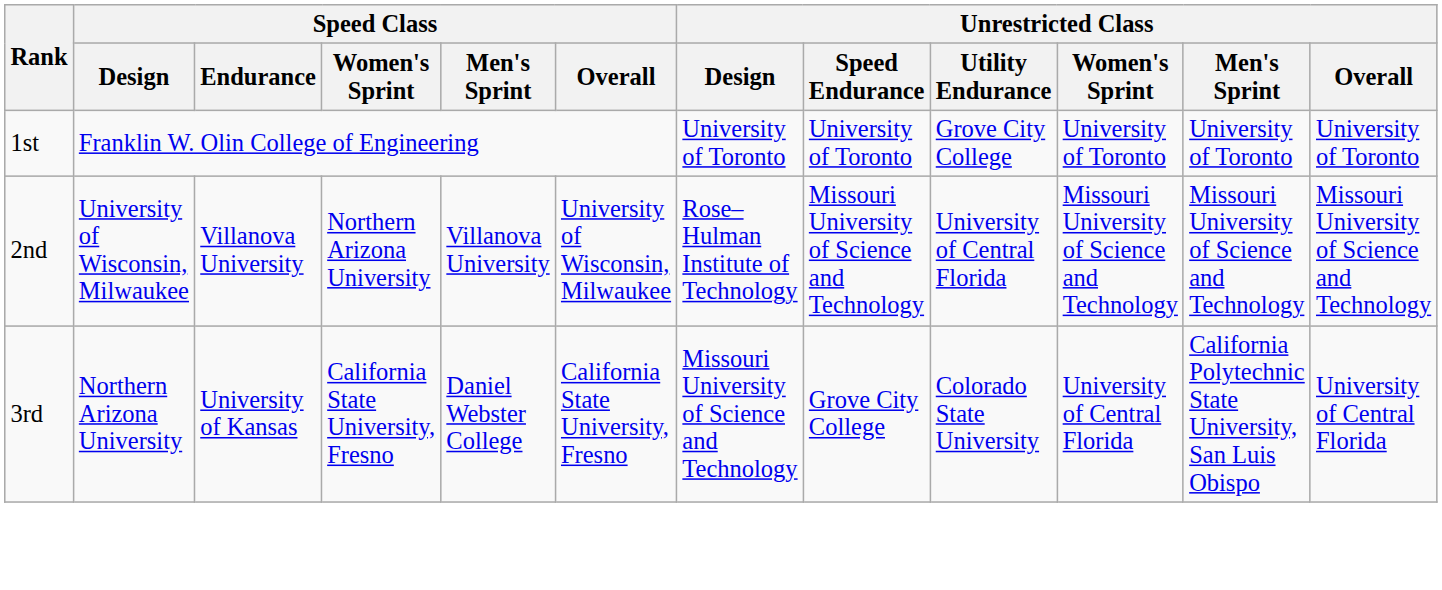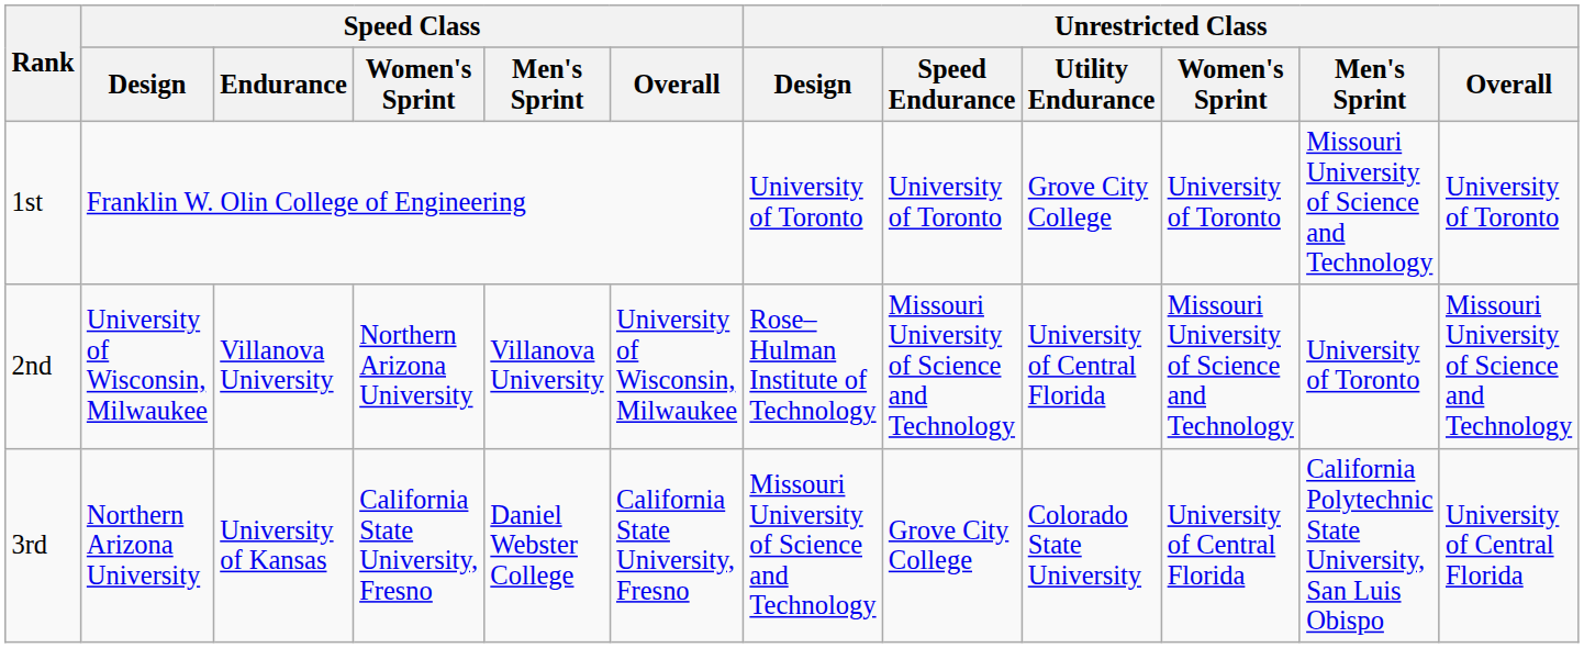1st | Unrestricted Class / Men's Sprint: University of Toronto -> Missouri University of Science and Technology
2nd | Unrestricted Class / Men's Sprint: Missouri University of Science and Technology -> University of Toronto
